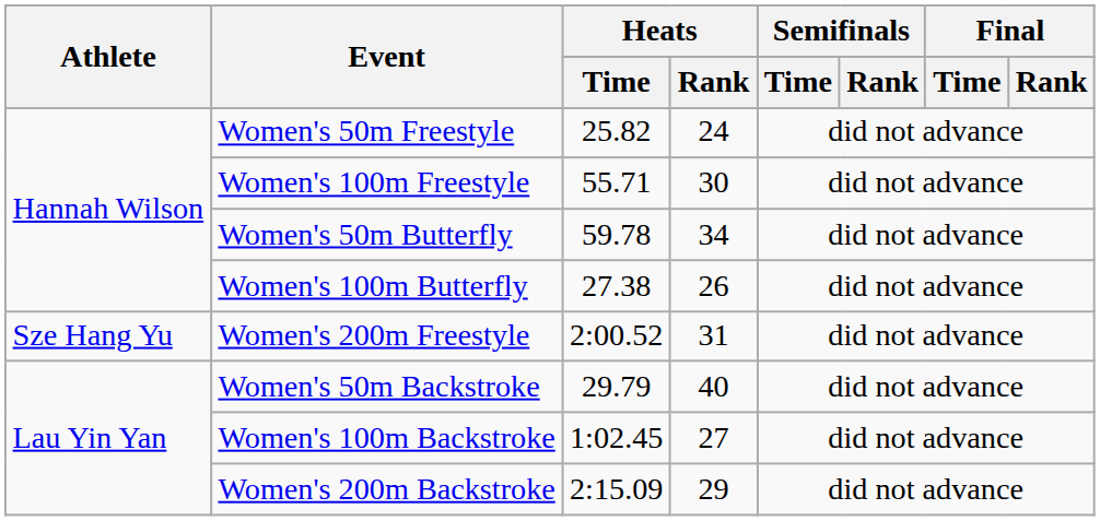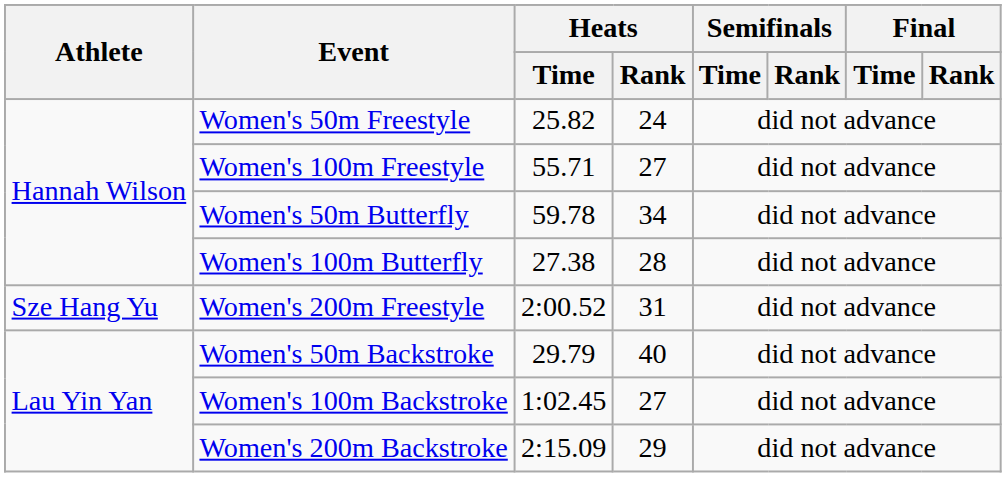Women's 100m Freestyle | Heats / Rank: 30 -> 27
Women's 100m Butterfly | Heats / Rank: 26 -> 28
